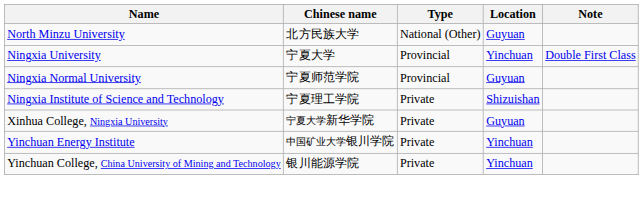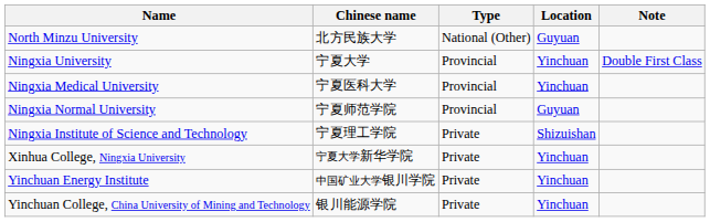+ row: Ningxia Medical University | 宁夏医科大学 | Provincial | Yinchuan
Xinhua College, Ningxia University | Location: Guyuan -> Yinchuan
